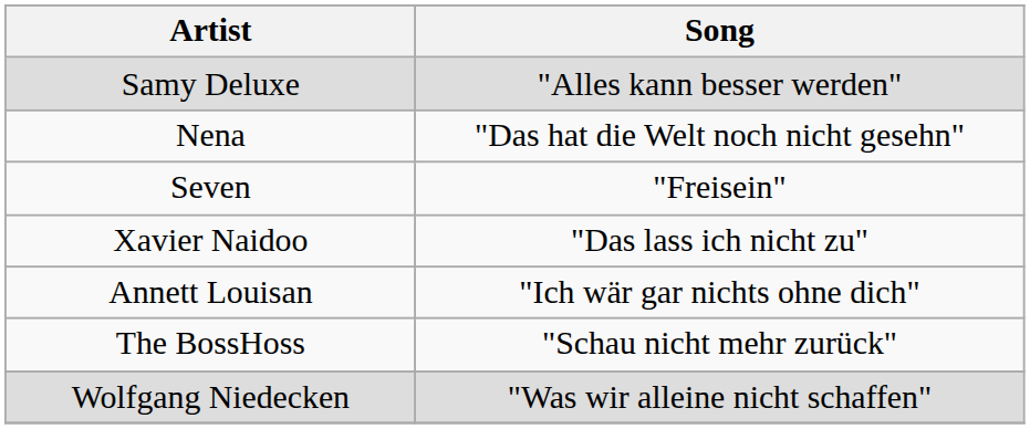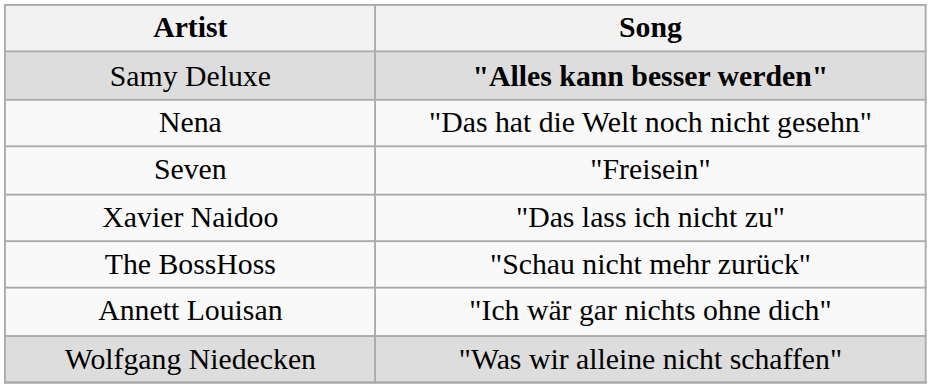Samy Deluxe | Song: normal -> bold
rows swapped: Annett Louisan <-> The BossHoss
